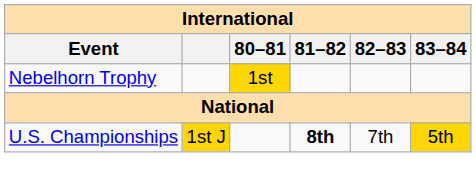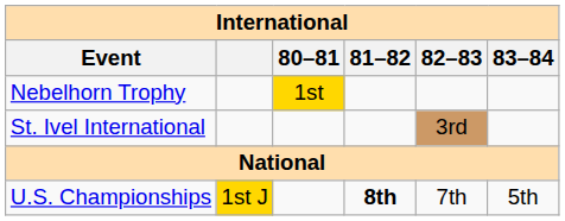+ row: St. Ivel International | 3rd
U.S. Championships | 83–84: gold background -> no background
